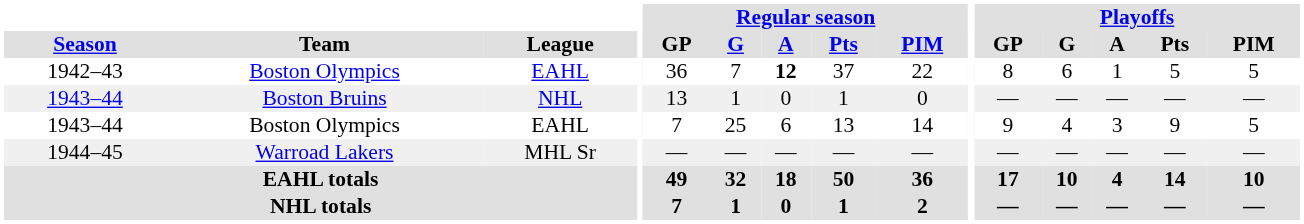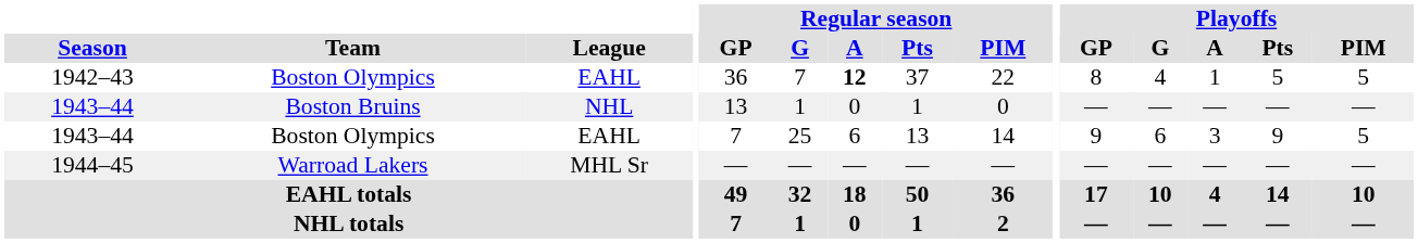1942–43 | Playoffs / G: 6 -> 4
1943–44 / Boston Olympics | Playoffs / G: 4 -> 6
